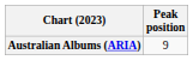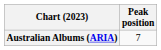Australian Albums (ARIA) | Peak position: 9 -> 7
